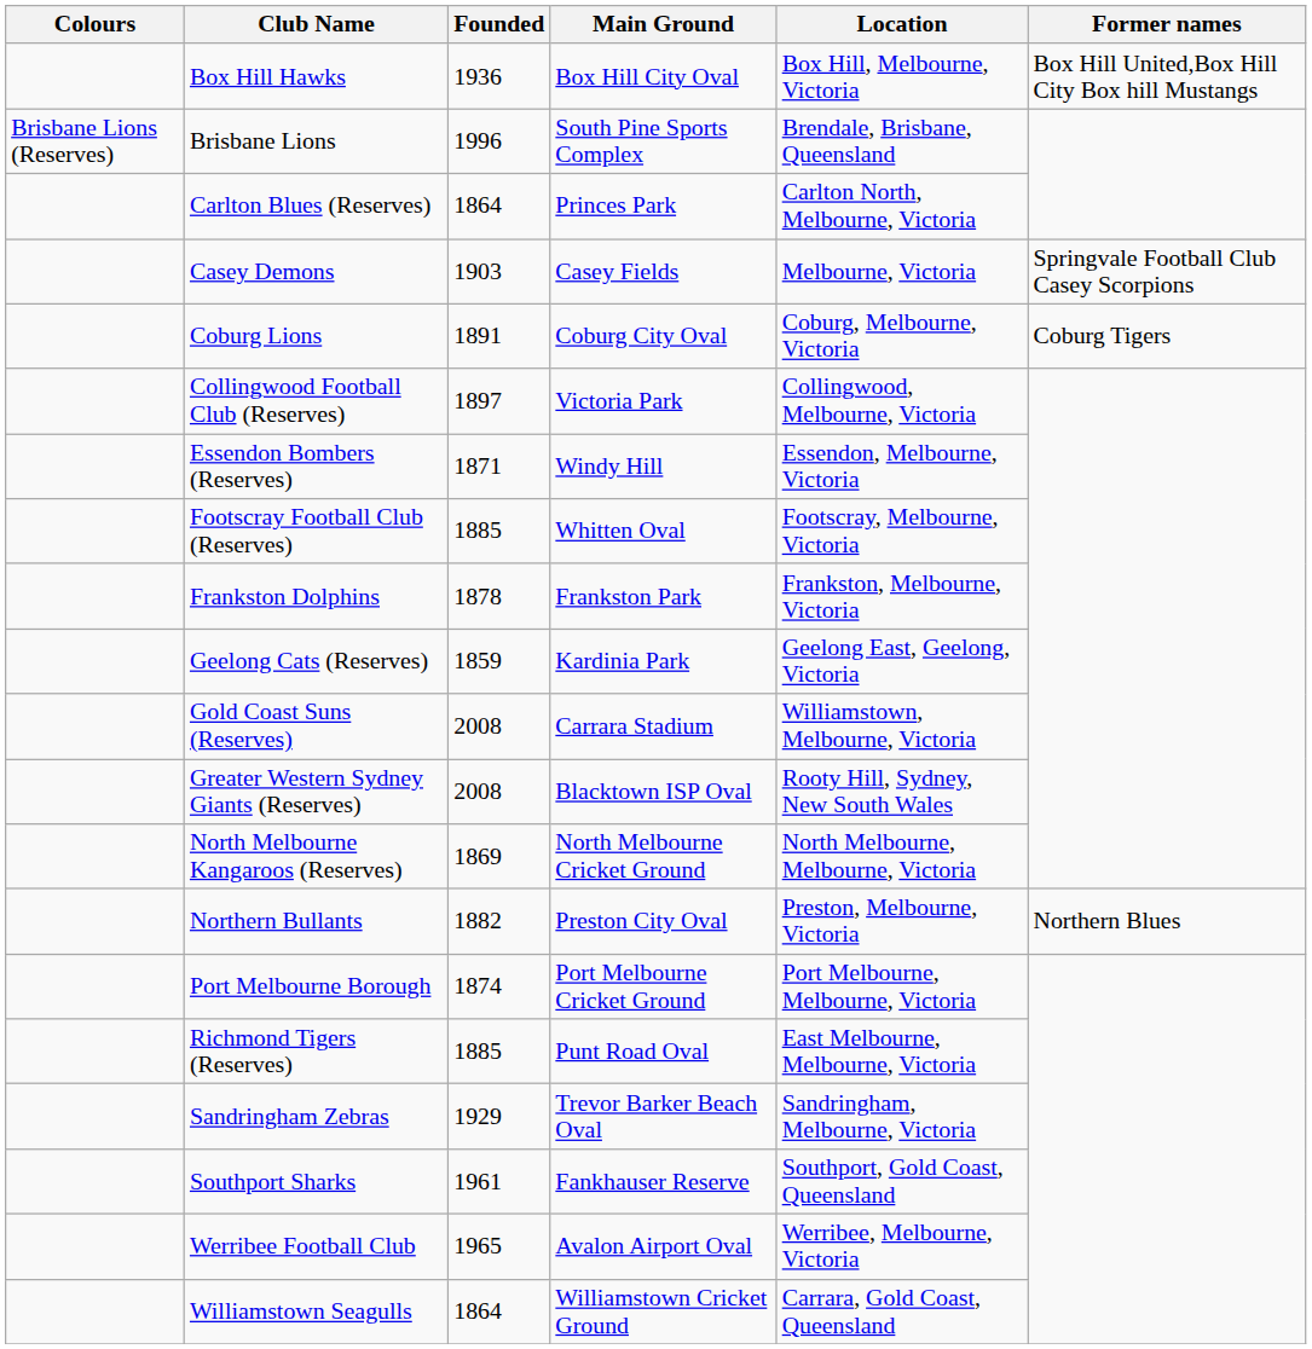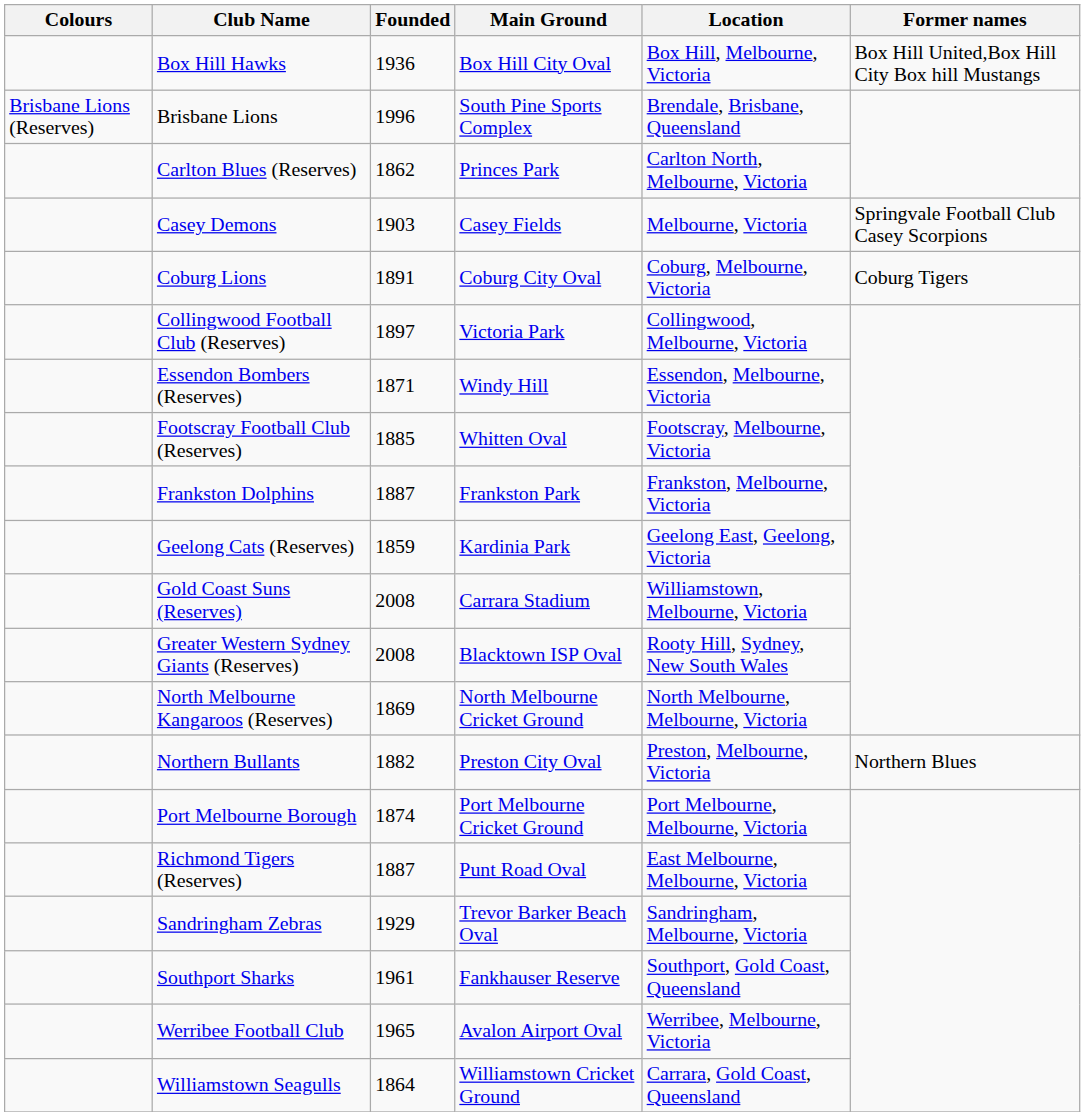Carlton Blues (Reserves) | Founded: 1864 -> 1862
Frankston Dolphins | Founded: 1878 -> 1887
Richmond Tigers (Reserves) | Founded: 1885 -> 1887
